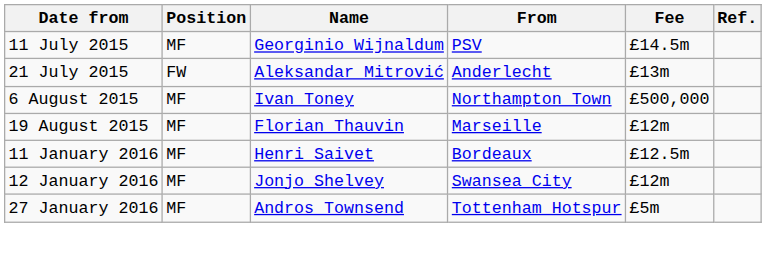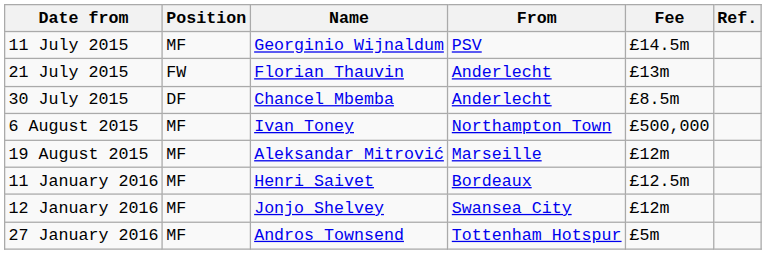21 July 2015 | Name: Aleksandar Mitrović -> Florian Thauvin
+ row: 30 July 2015 | DF | Chancel Mbemba | Anderlecht | £8.5m
19 August 2015 | Name: Florian Thauvin -> Aleksandar Mitrović
